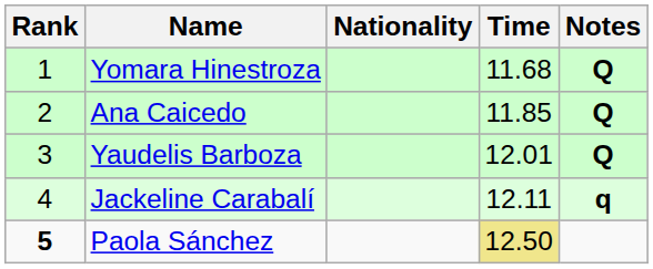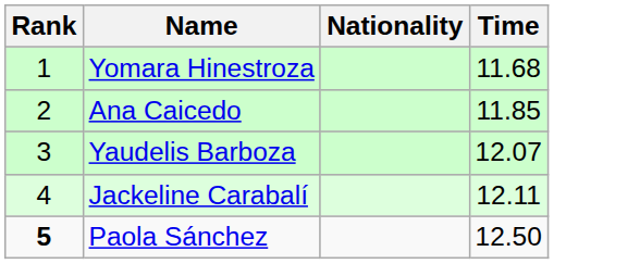- column: Notes | Q | Q | Q | q
Yaudelis Barboza | Time: 12.01 -> 12.07
Paola Sánchez | Time: khaki background -> no background
